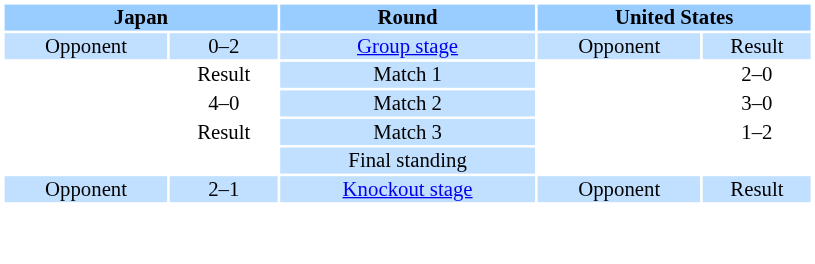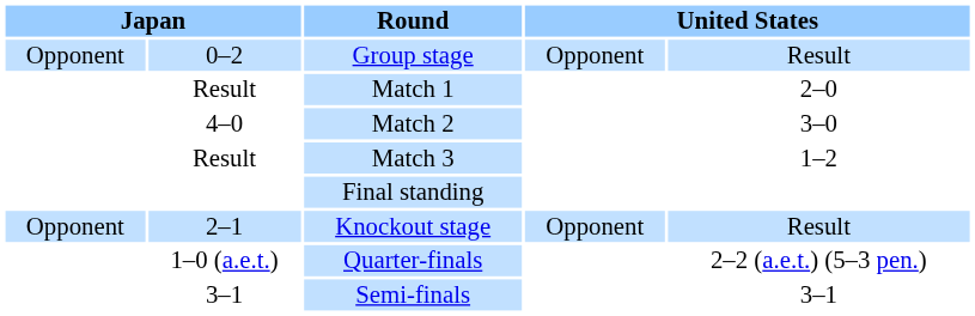+ row: 1–0 (a.e.t.) | Quarter-finals | 2–2 (a.e.t.) (5–3 pen.)
+ row: 3–1 | Semi-finals | 3–1
